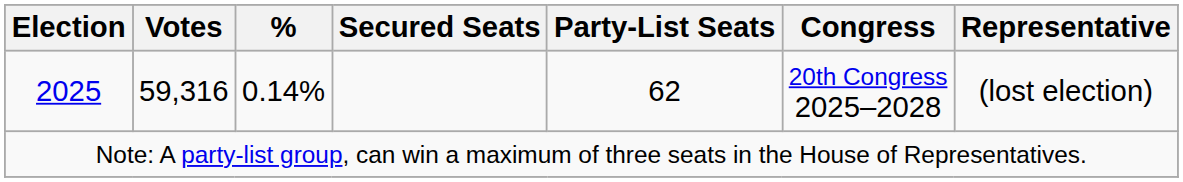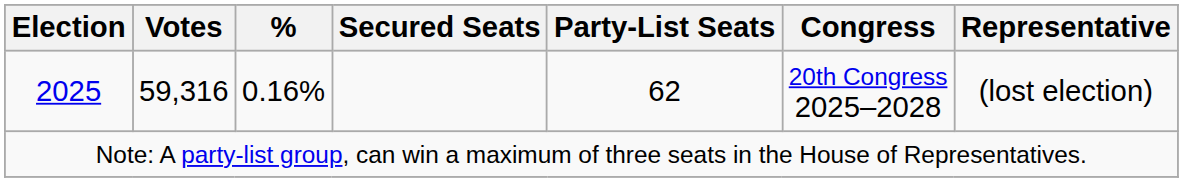2025 | %: 0.14% -> 0.16%
